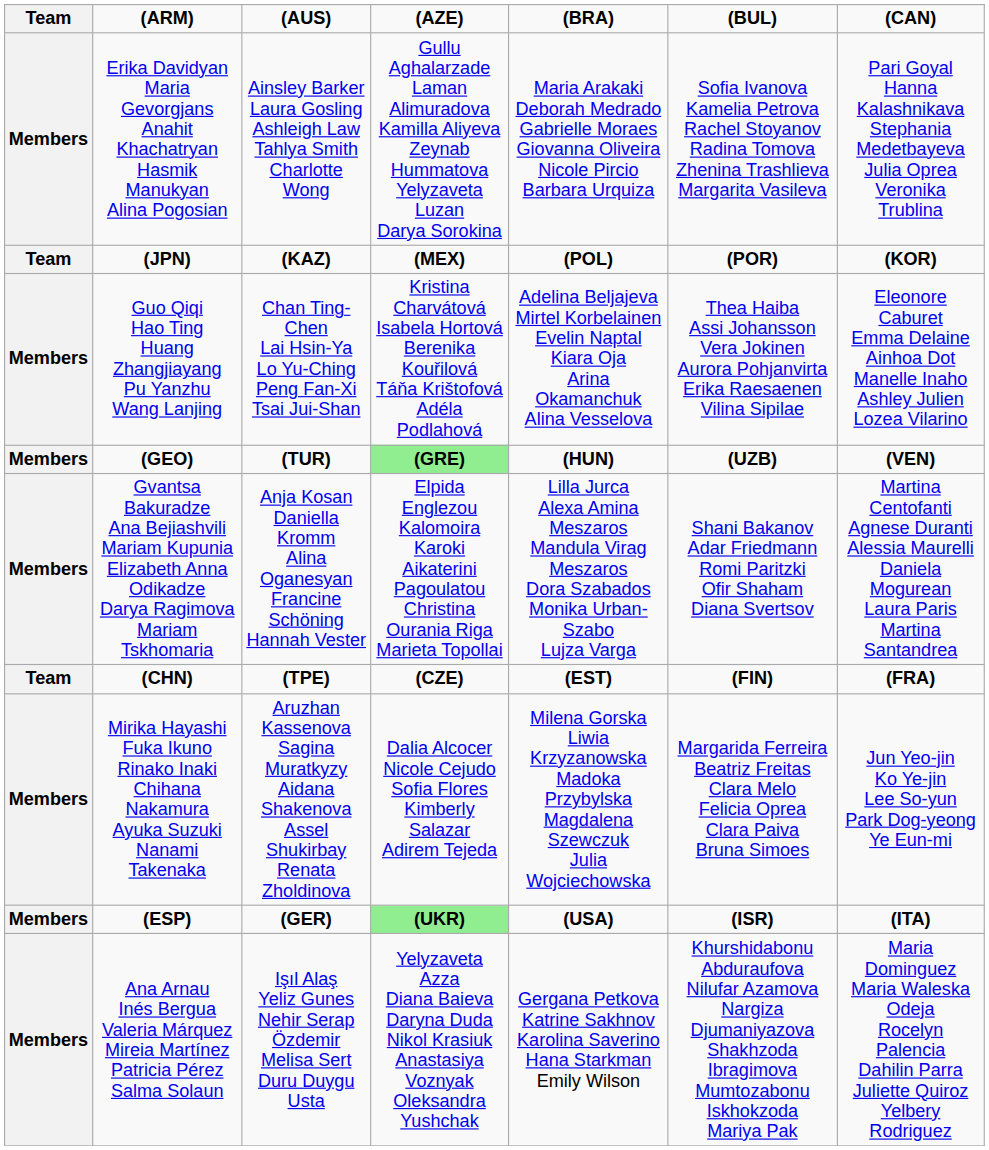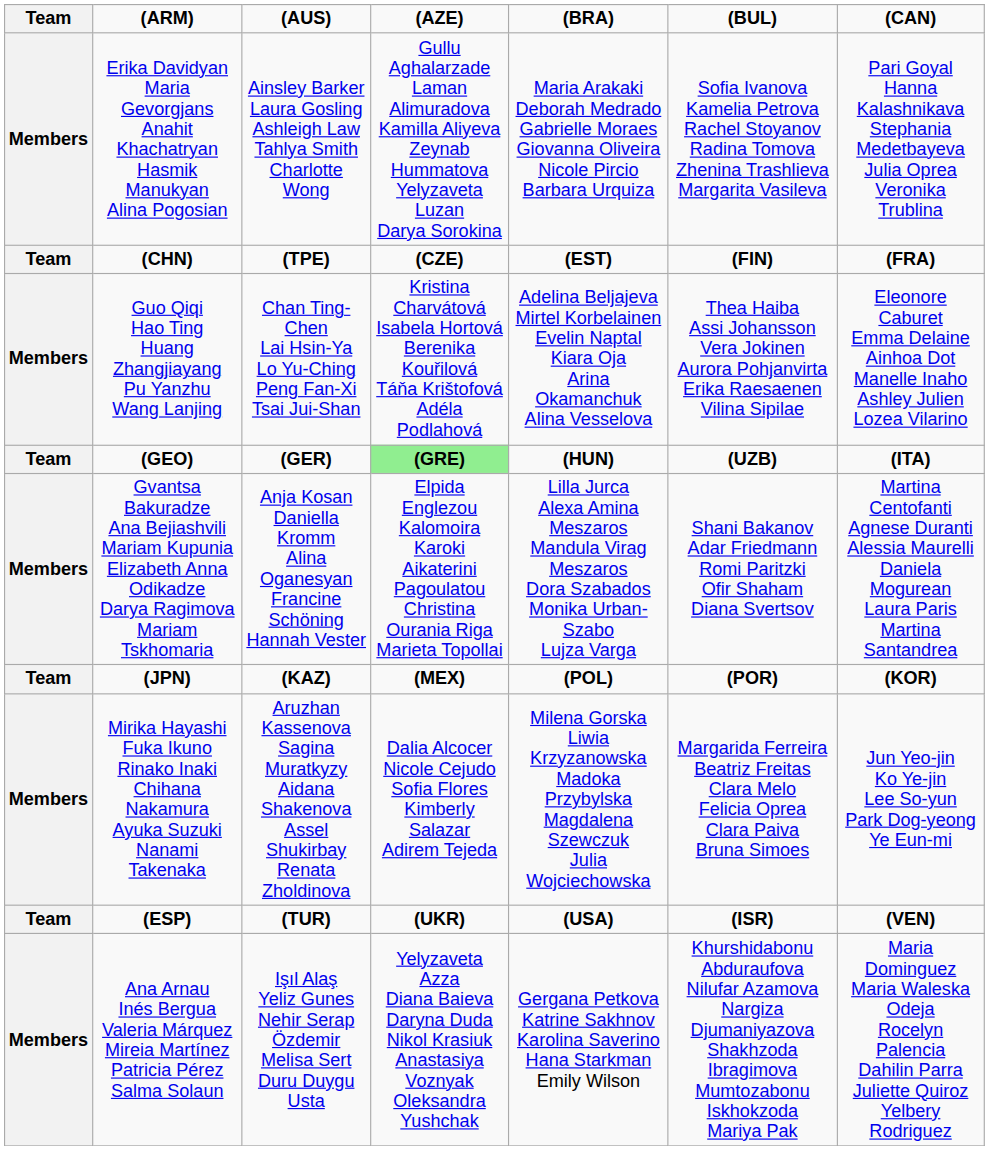rows swapped: (CHN) <-> (JPN)
(GEO) | column 1: Members -> Team
(GEO) | column 3: (TUR) -> (GER)
(GEO) | column 7: (VEN) -> (ITA)
(ESP) | column 1: Members -> Team
(ESP) | column 3: (GER) -> (TUR)
(ESP) | column 4: lightgreen background -> no background
(ESP) | column 7: (ITA) -> (VEN)
